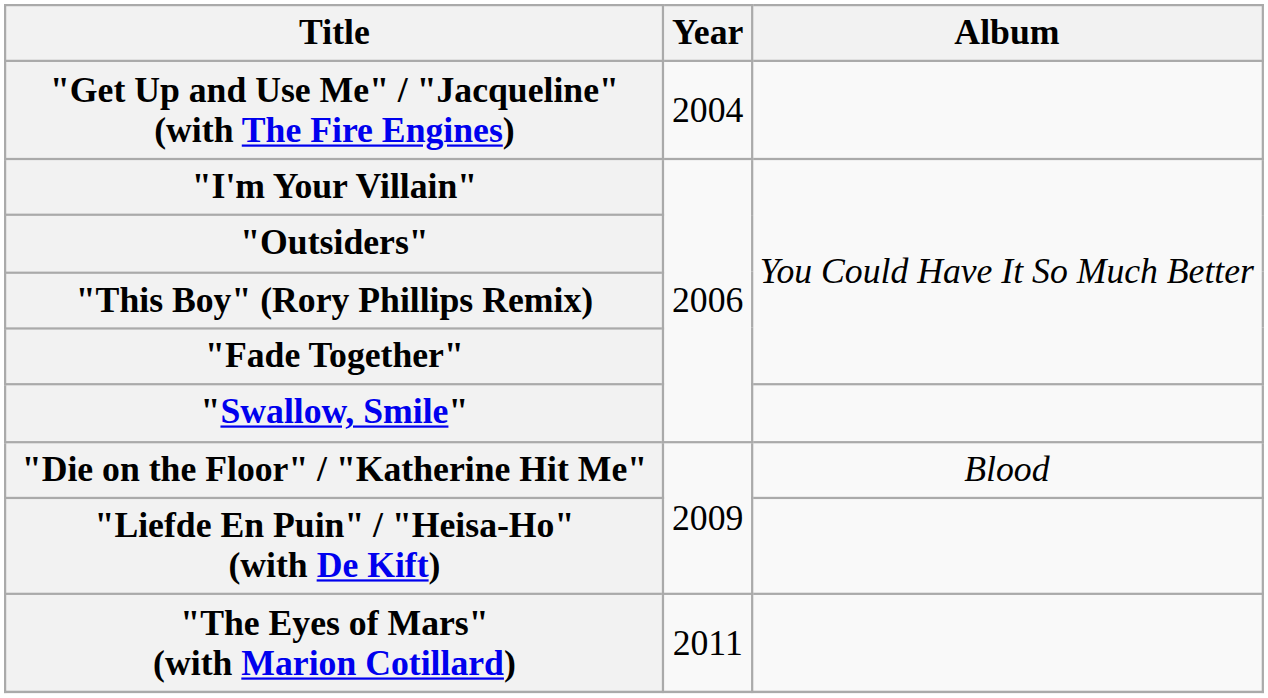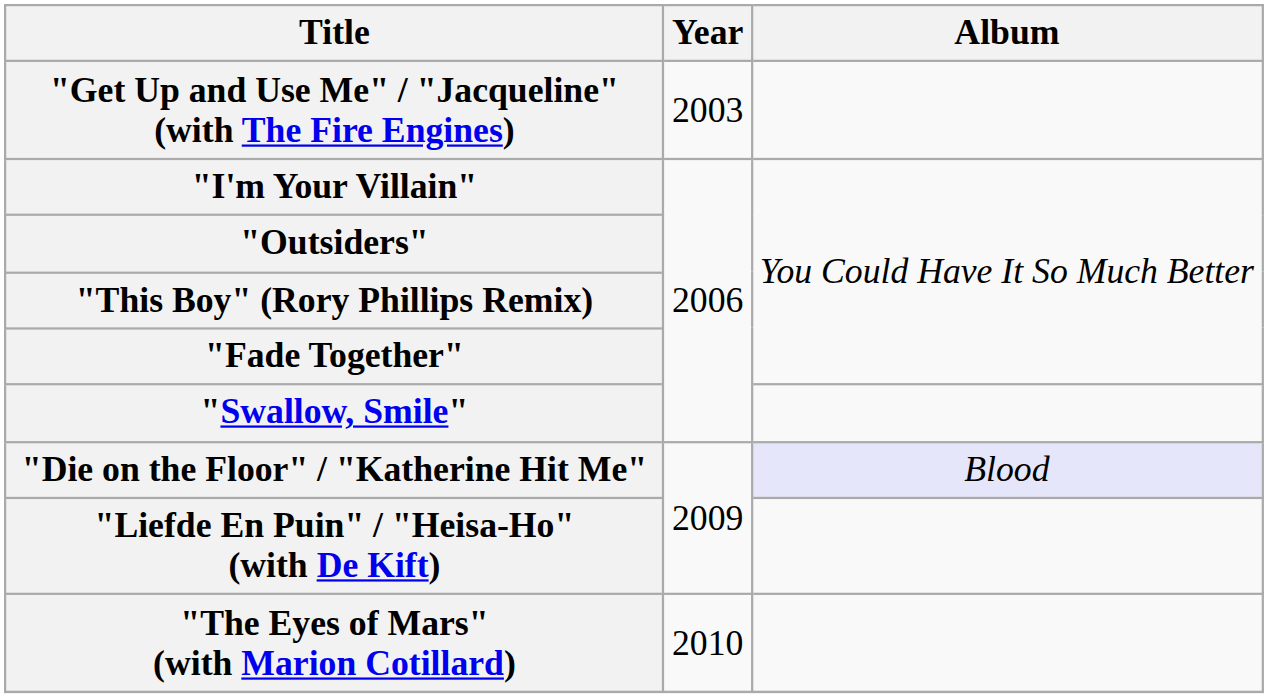"Get Up and Use Me" / "Jacqueline" (with The Fire Engines) | Year: 2004 -> 2003
"Die on the Floor" / "Katherine Hit Me" | Album: no background -> lavender background
"The Eyes of Mars" (with Marion Cotillard) | Year: 2011 -> 2010
